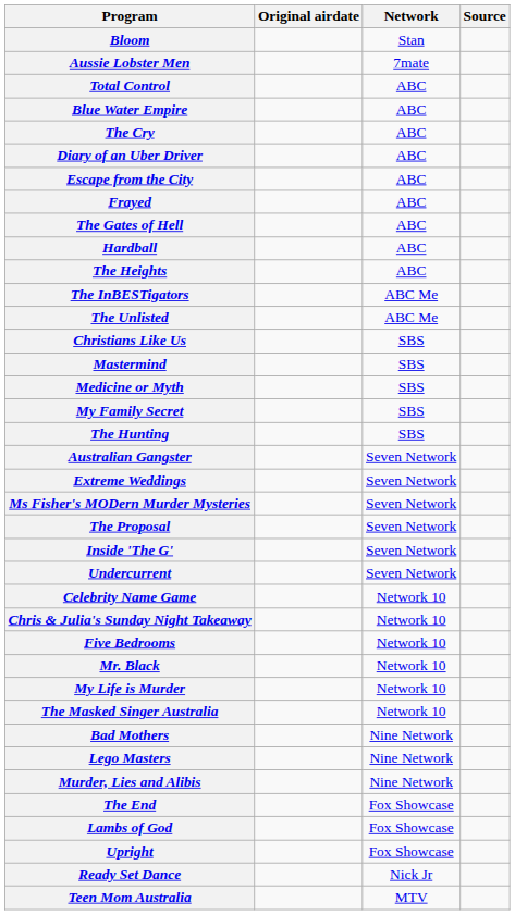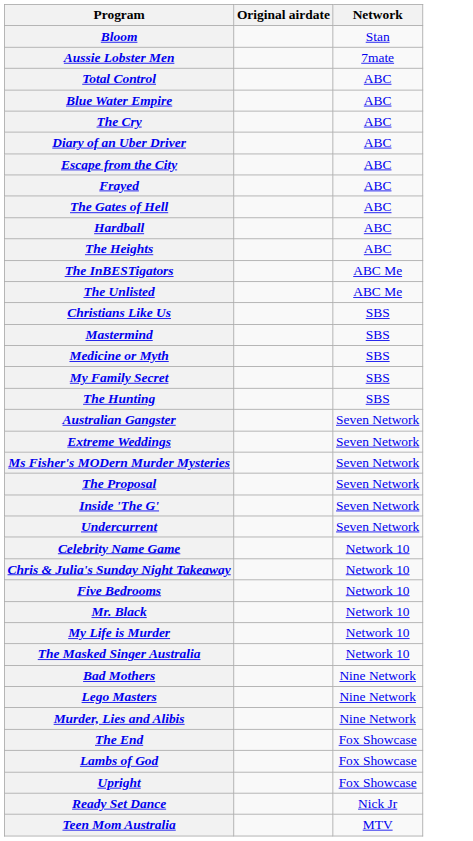- column: Source
